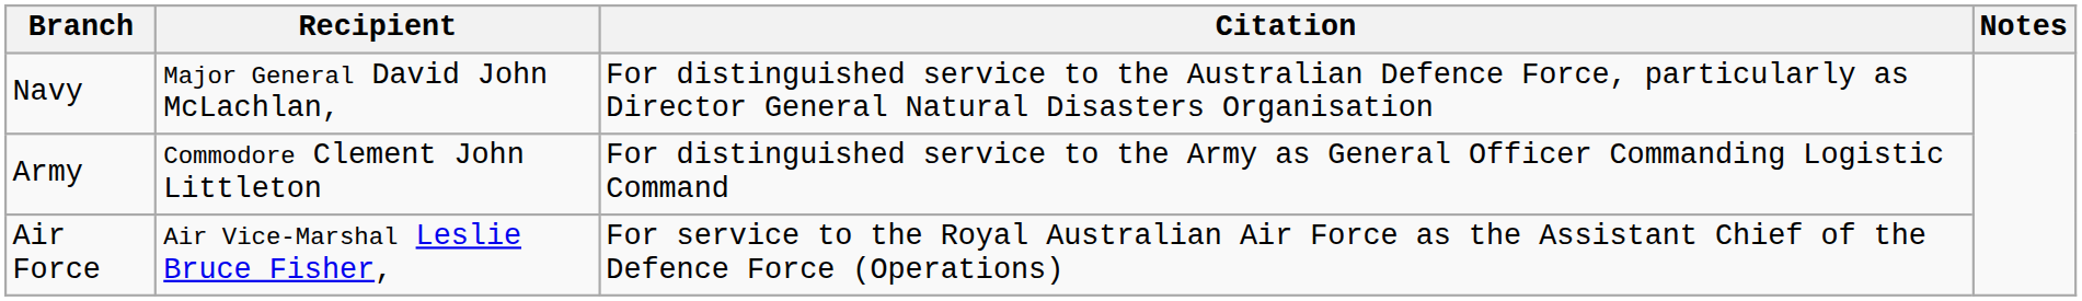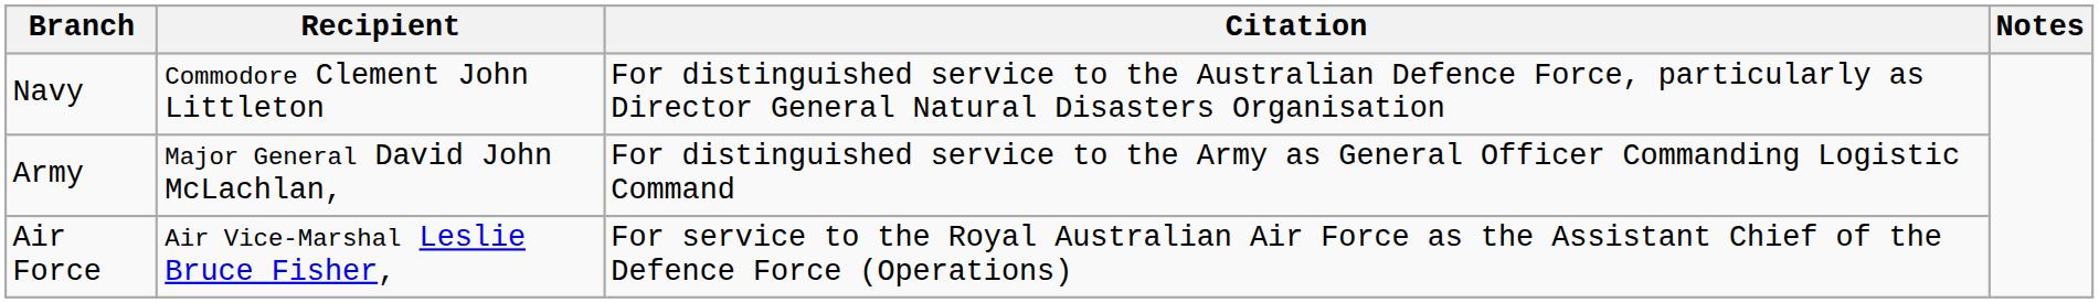Navy | Recipient: Major General David John McLachlan, -> Commodore Clement John Littleton
Army | Recipient: Commodore Clement John Littleton -> Major General David John McLachlan,
